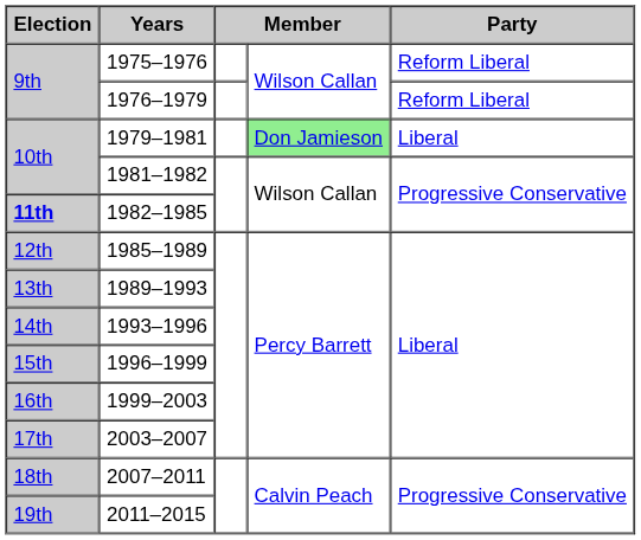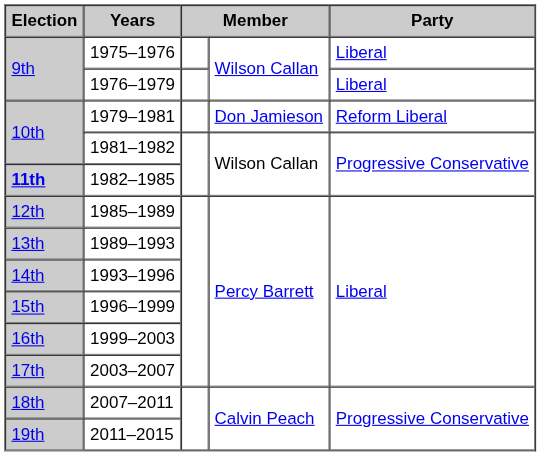1975–1976 | Party: Reform Liberal -> Liberal
1976–1979 | Party: Reform Liberal -> Liberal
1979–1981 | column 4: lightgreen background -> no background
1979–1981 | Party: Liberal -> Reform Liberal
